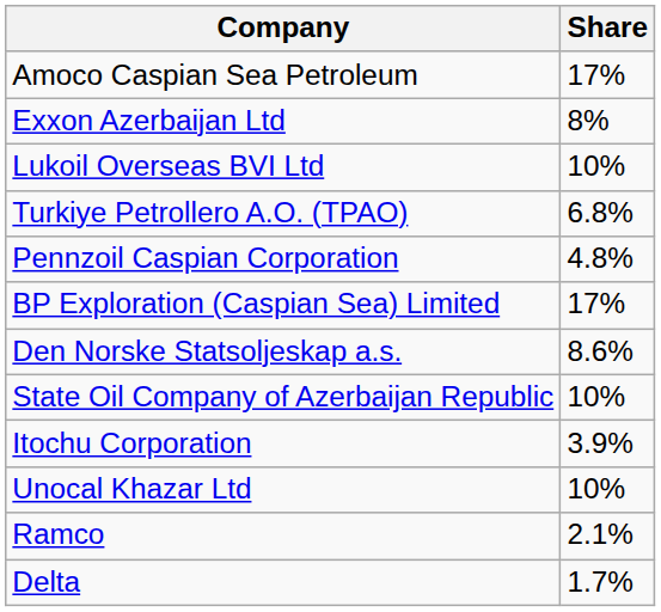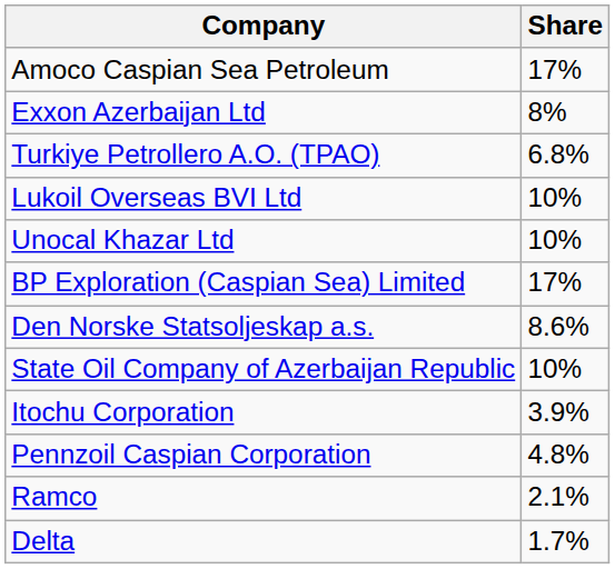rows swapped: Lukoil Overseas BVI Ltd <-> Turkiye Petrollero A.O. (TPAO)
rows swapped: Unocal Khazar Ltd <-> Pennzoil Caspian Corporation
